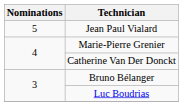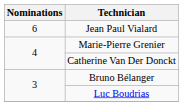Jean Paul Vialard | Nominations: 5 -> 6
